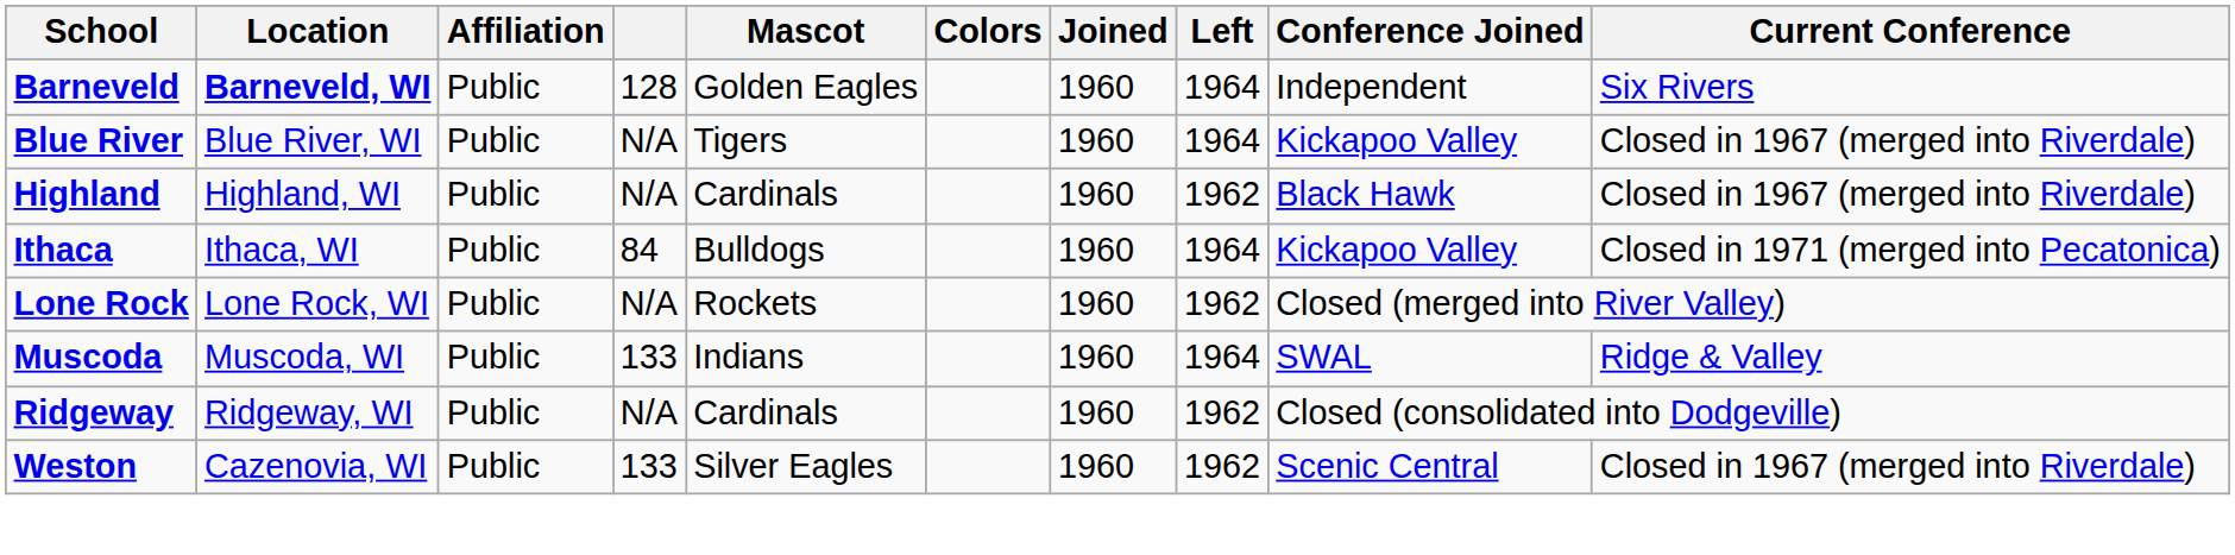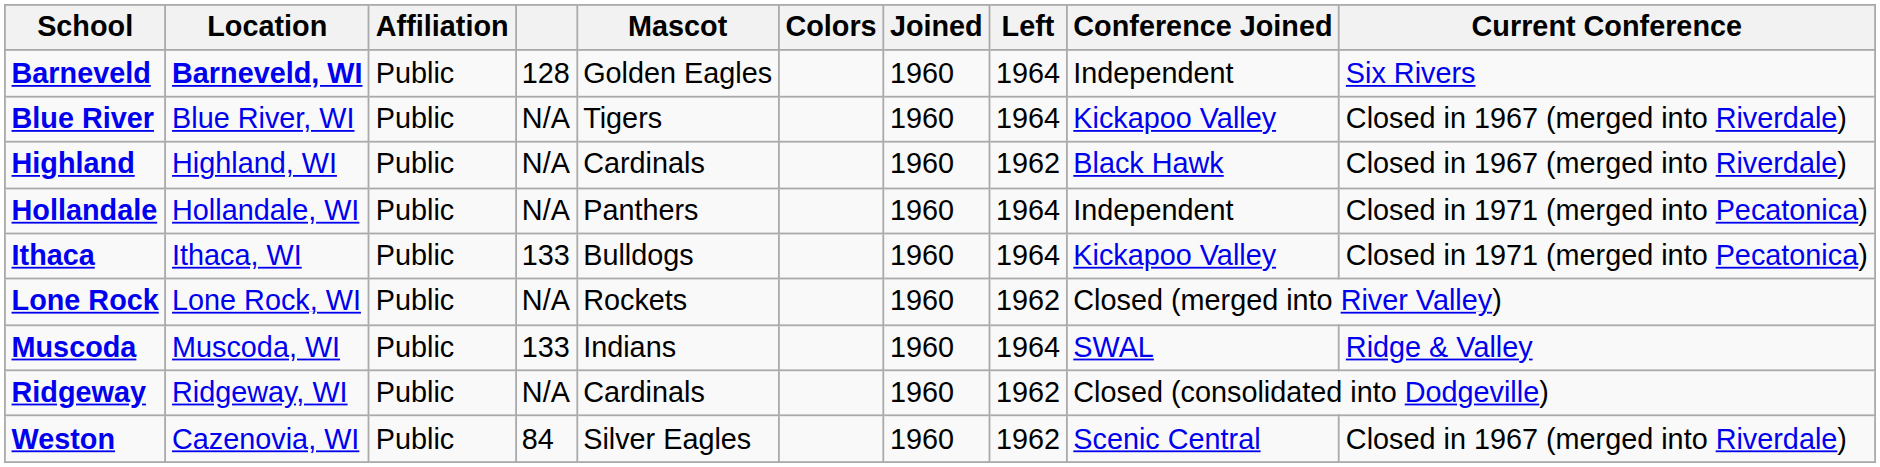+ row: Hollandale | Hollandale, WI | Public | N/A | Panthers | 1960 | 1964 | Independent | Closed in 1971 (merged into Pecatonica)
Ithaca | column 4: 84 -> 133
Weston | column 4: 133 -> 84
